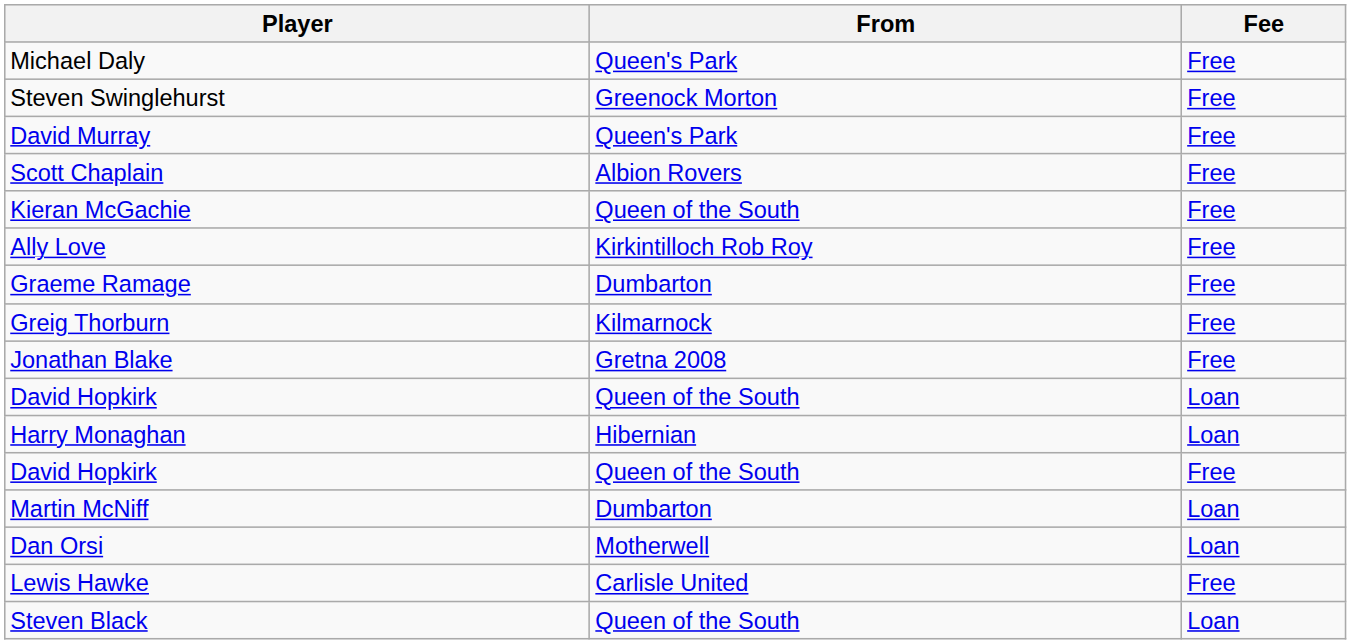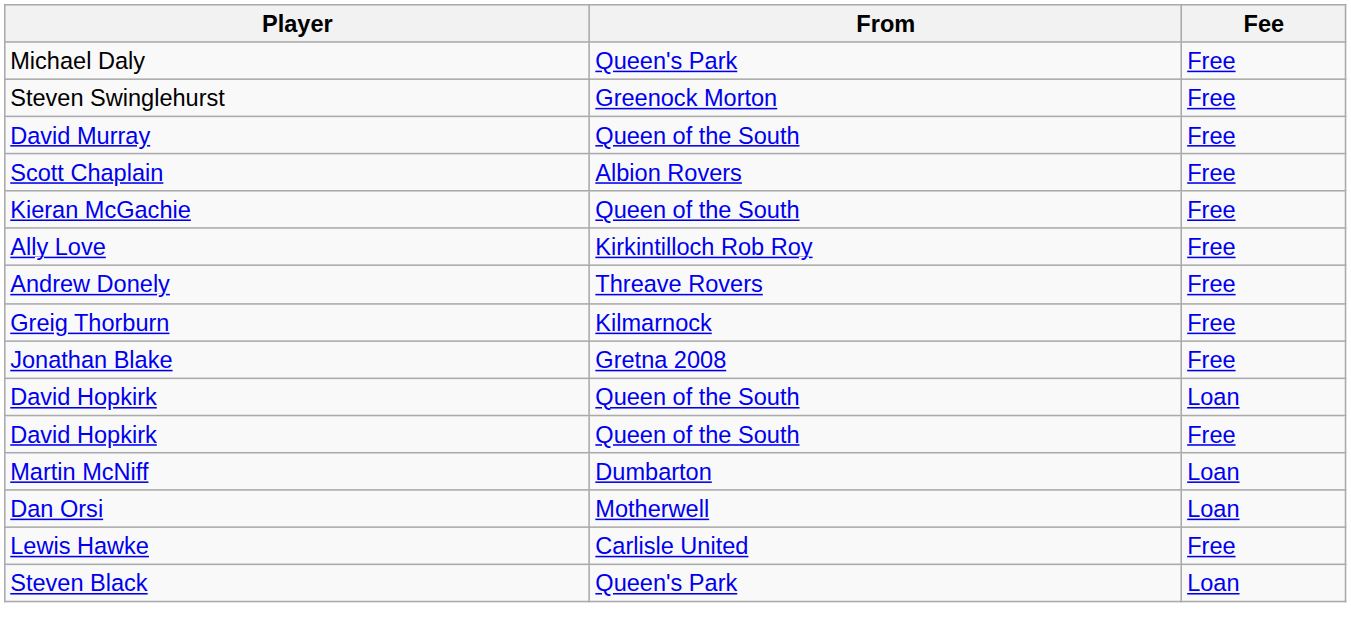David Murray | From: Queen's Park -> Queen of the South
- row: Graeme Ramage | Dumbarton | Free
+ row: Andrew Donely | Threave Rovers | Free
- row: Harry Monaghan | Hibernian | Loan
Steven Black | From: Queen of the South -> Queen's Park
